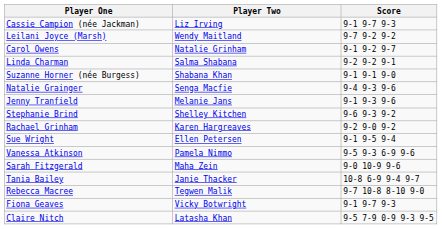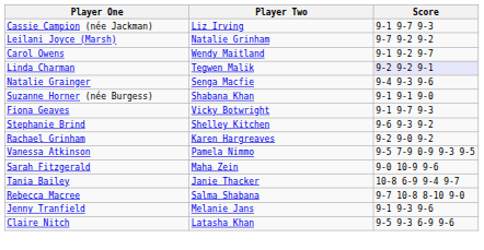Leilani Joyce (Marsh) | Player Two: Wendy Maitland -> Natalie Grinham
Carol Owens | Player Two: Natalie Grinham -> Wendy Maitland
Linda Charman | Player Two: Salma Shabana -> Tegwen Malik
Linda Charman | Score: no background -> lavender background
rows swapped: Natalie Grainger <-> Suzanne Horner (née Burgess)
rows swapped: Fiona Geaves <-> Jenny Tranfield
- row: Sue Wright | Ellen Petersen | 9-1 9-5 9-4
Vanessa Atkinson | Score: 9-5 9-3 6-9 9-6 -> 9-5 7-9 0-9 9-3 9-5
Rebecca Macree | Player Two: Tegwen Malik -> Salma Shabana
Claire Nitch | Score: 9-5 7-9 0-9 9-3 9-5 -> 9-5 9-3 6-9 9-6
